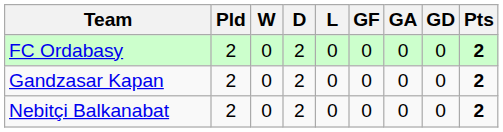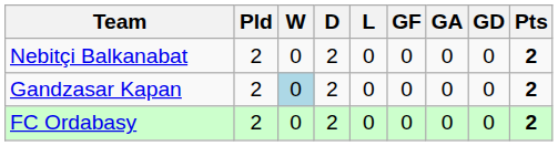rows swapped: FC Ordabasy <-> Nebitçi Balkanabat
Gandzasar Kapan | W: no background -> lightblue background
